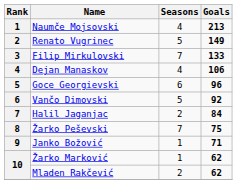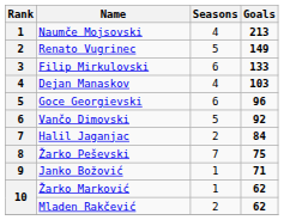Filip Mirkulovski | Seasons: 7 -> 6
Dejan Manaskov | Goals: 106 -> 103
